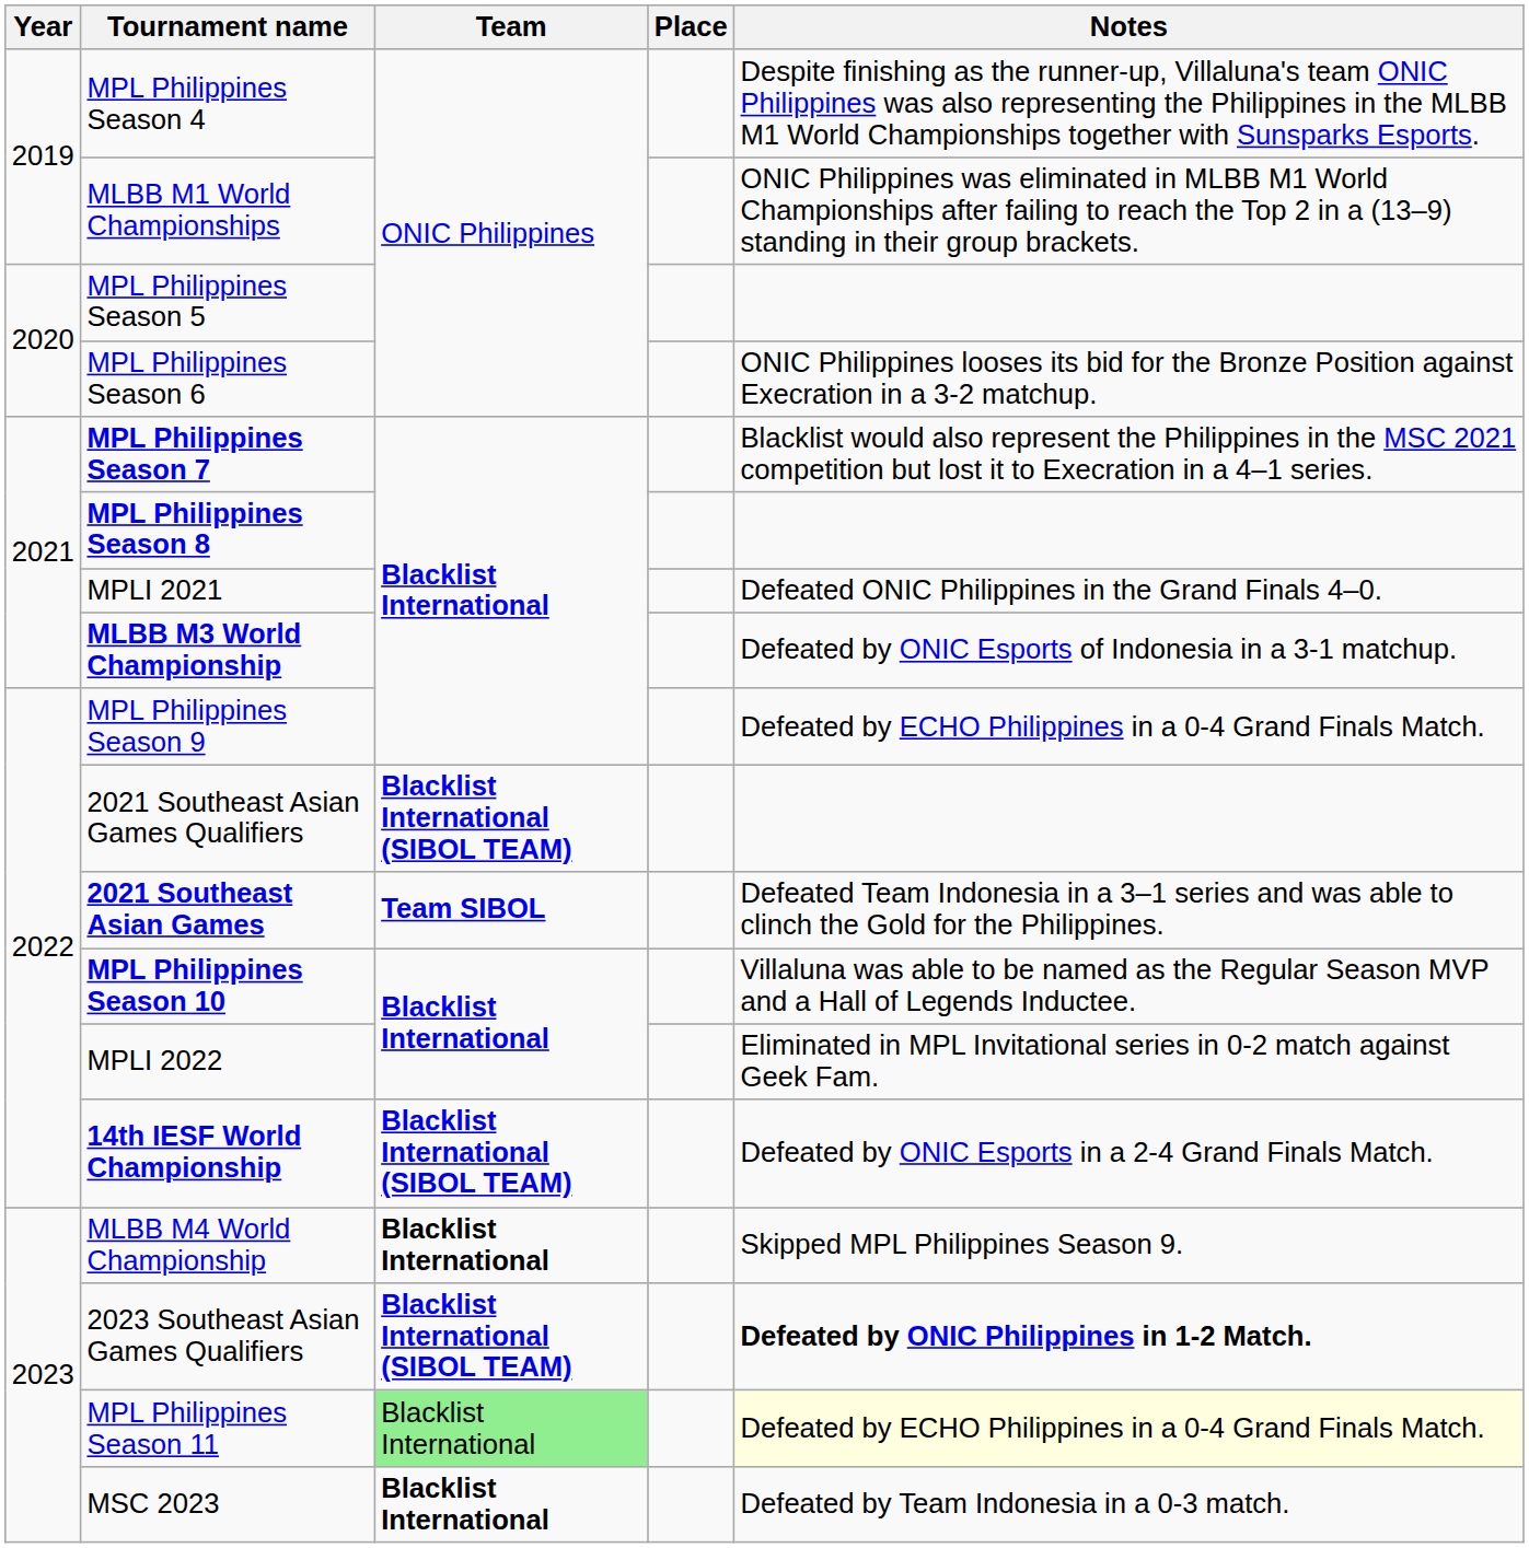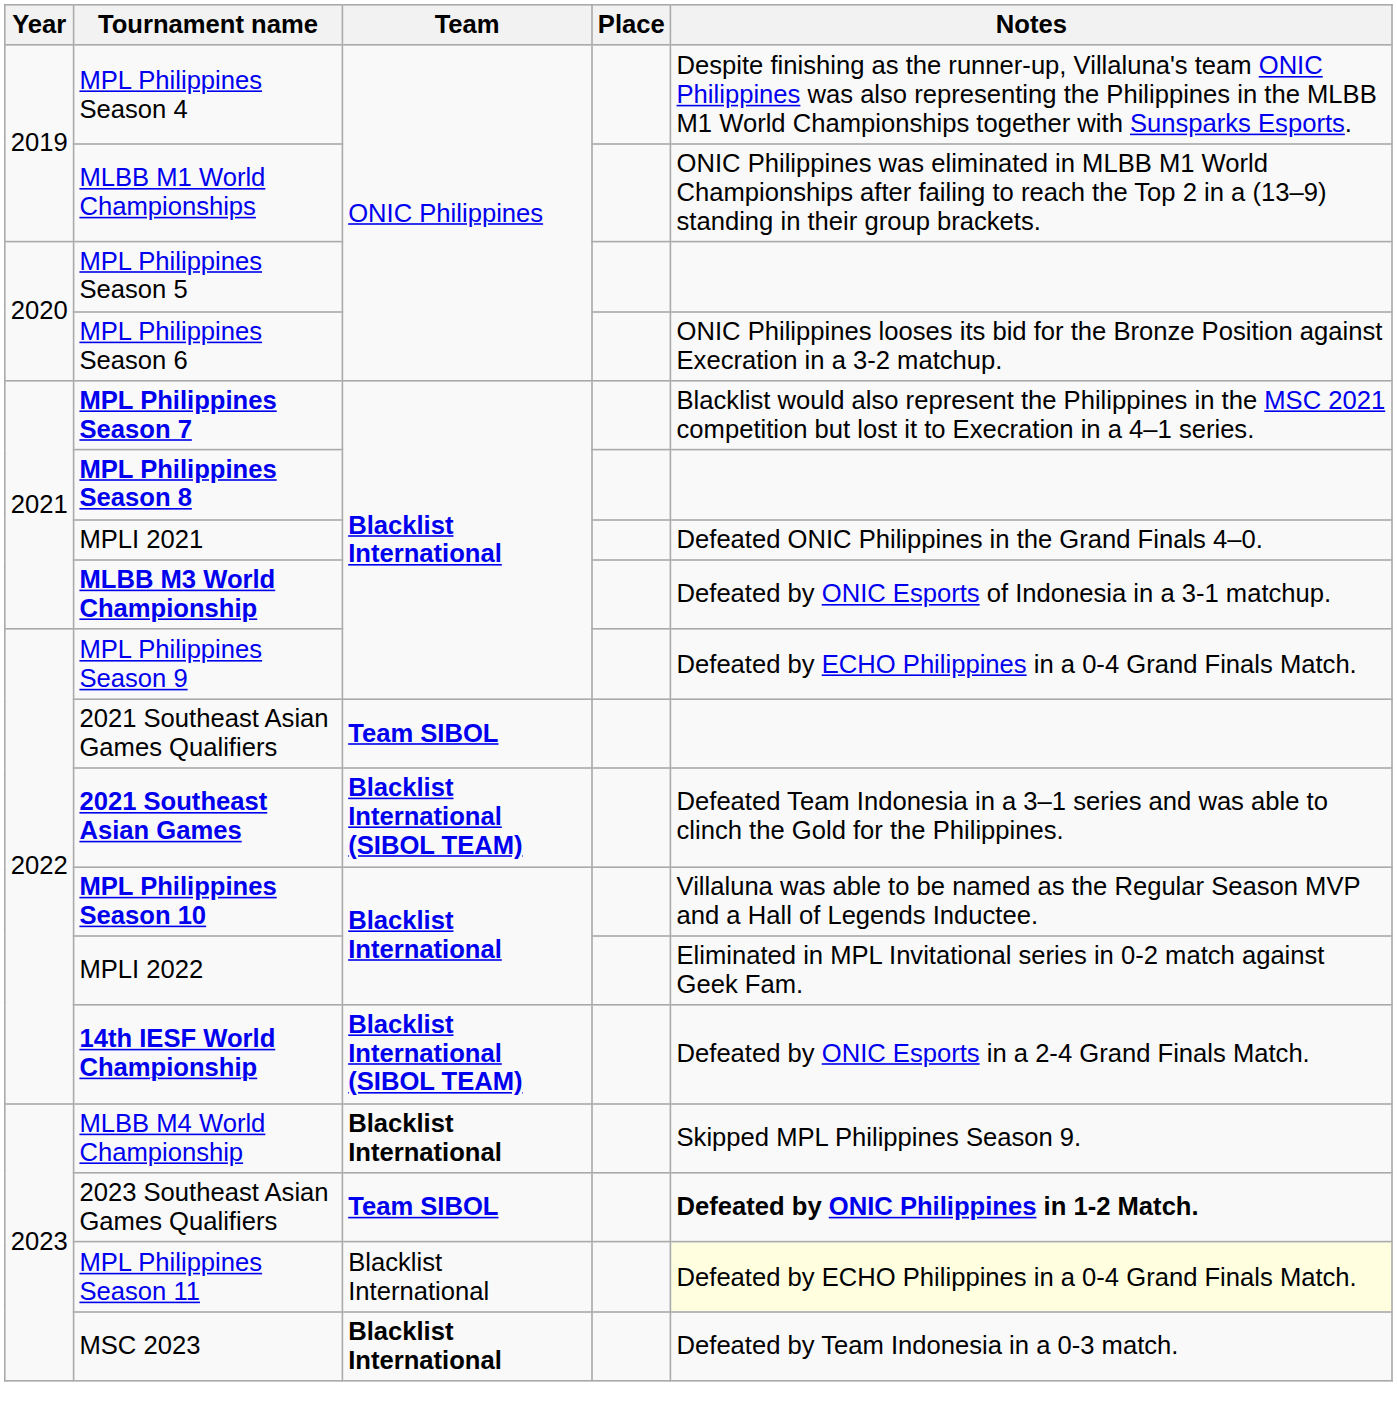2021 Southeast Asian Games Qualifiers | Team: Blacklist International (SIBOL TEAM) -> Team SIBOL
2021 Southeast Asian Games | Team: Team SIBOL -> Blacklist International (SIBOL TEAM)
2023 Southeast Asian Games Qualifiers | Team: Blacklist International (SIBOL TEAM) -> Team SIBOL
MPL Philippines Season 11 | Team: lightgreen background -> no background
